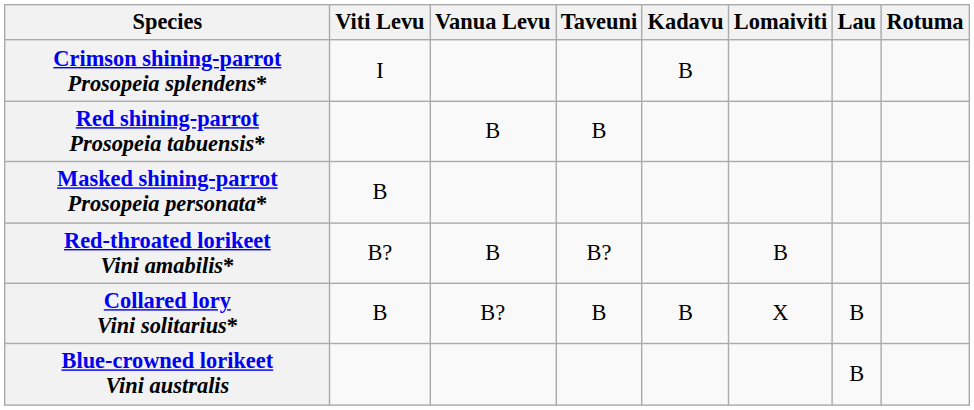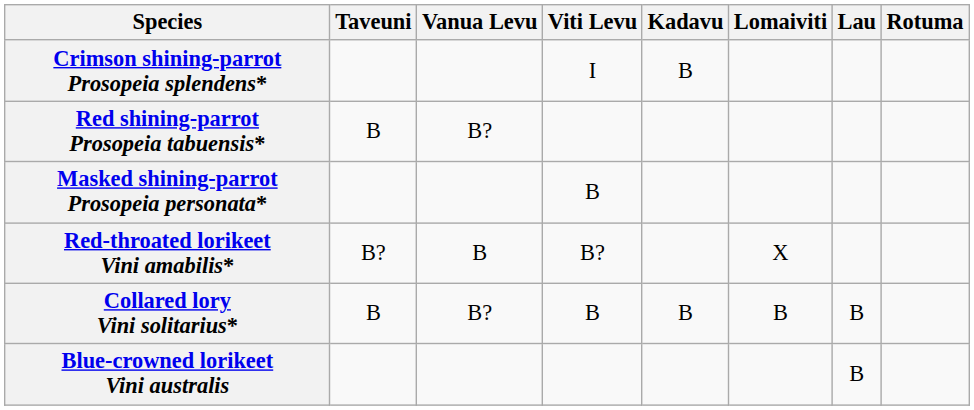columns swapped: Viti Levu <-> Taveuni
Red shining-parrot Prosopeia tabuensis* | Vanua Levu: B -> B?
Red-throated lorikeet Vini amabilis* | Lomaiviti: B -> X
Collared lory Vini solitarius* | Lomaiviti: X -> B
